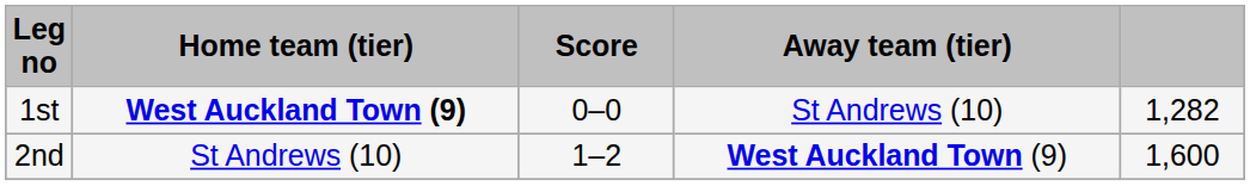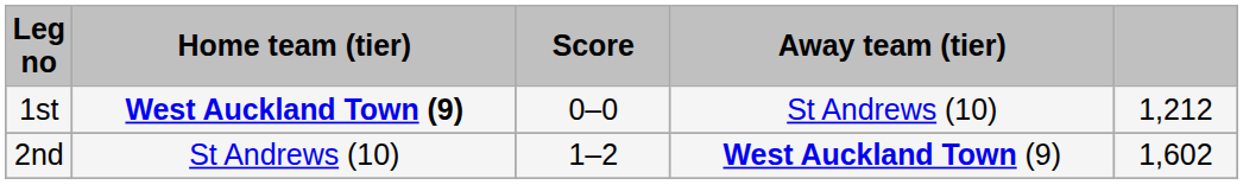1st | column 5: 1,282 -> 1,212
2nd | column 5: 1,600 -> 1,602
